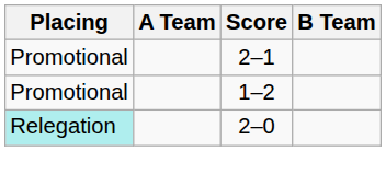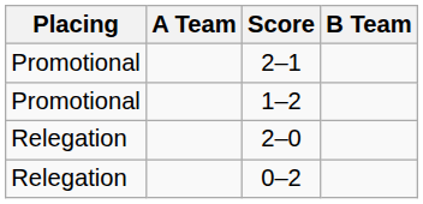2–0 | Placing: paleturquoise background -> no background
+ row: Relegation | 0–2
